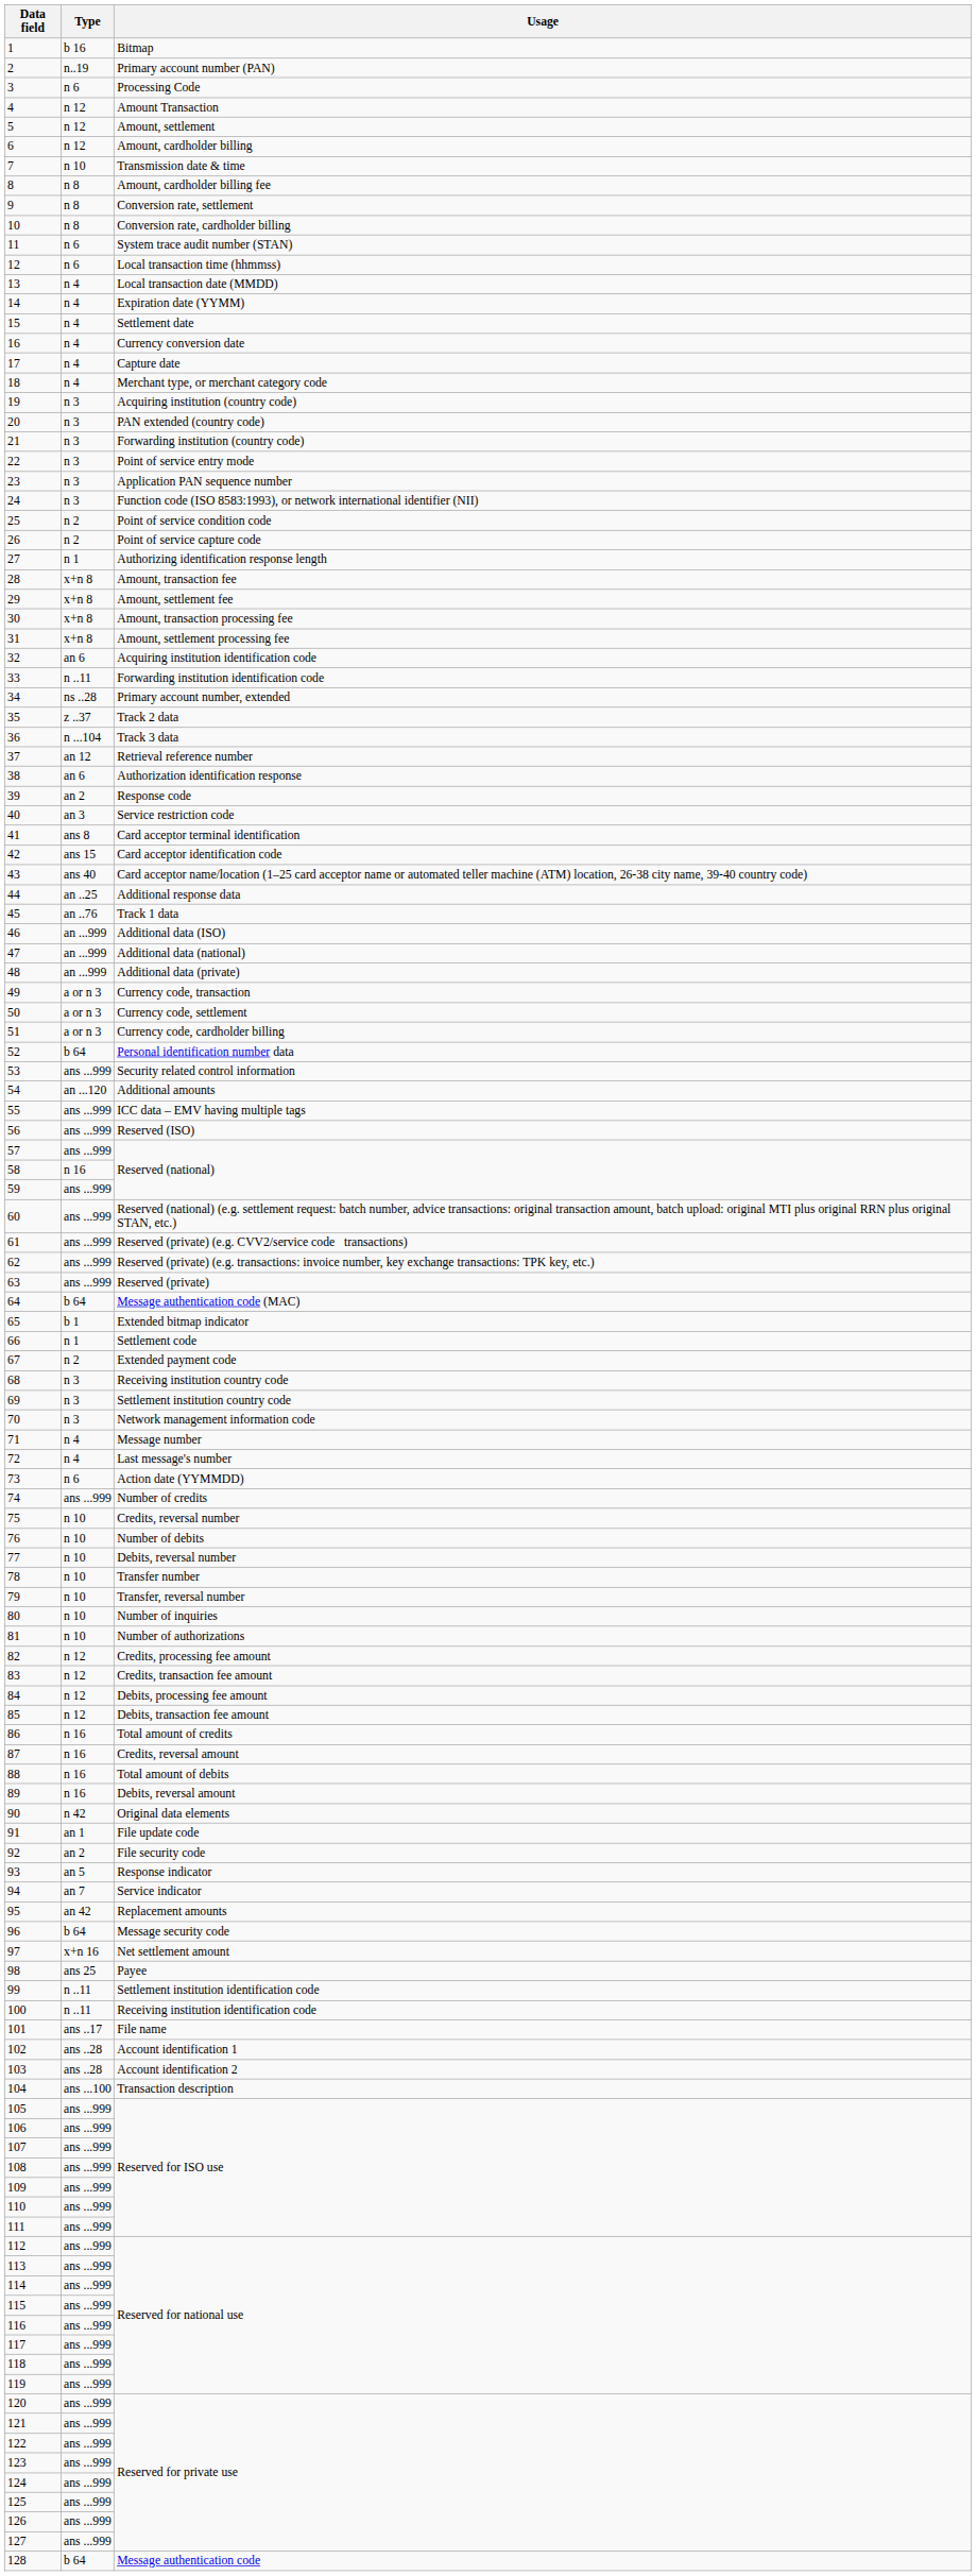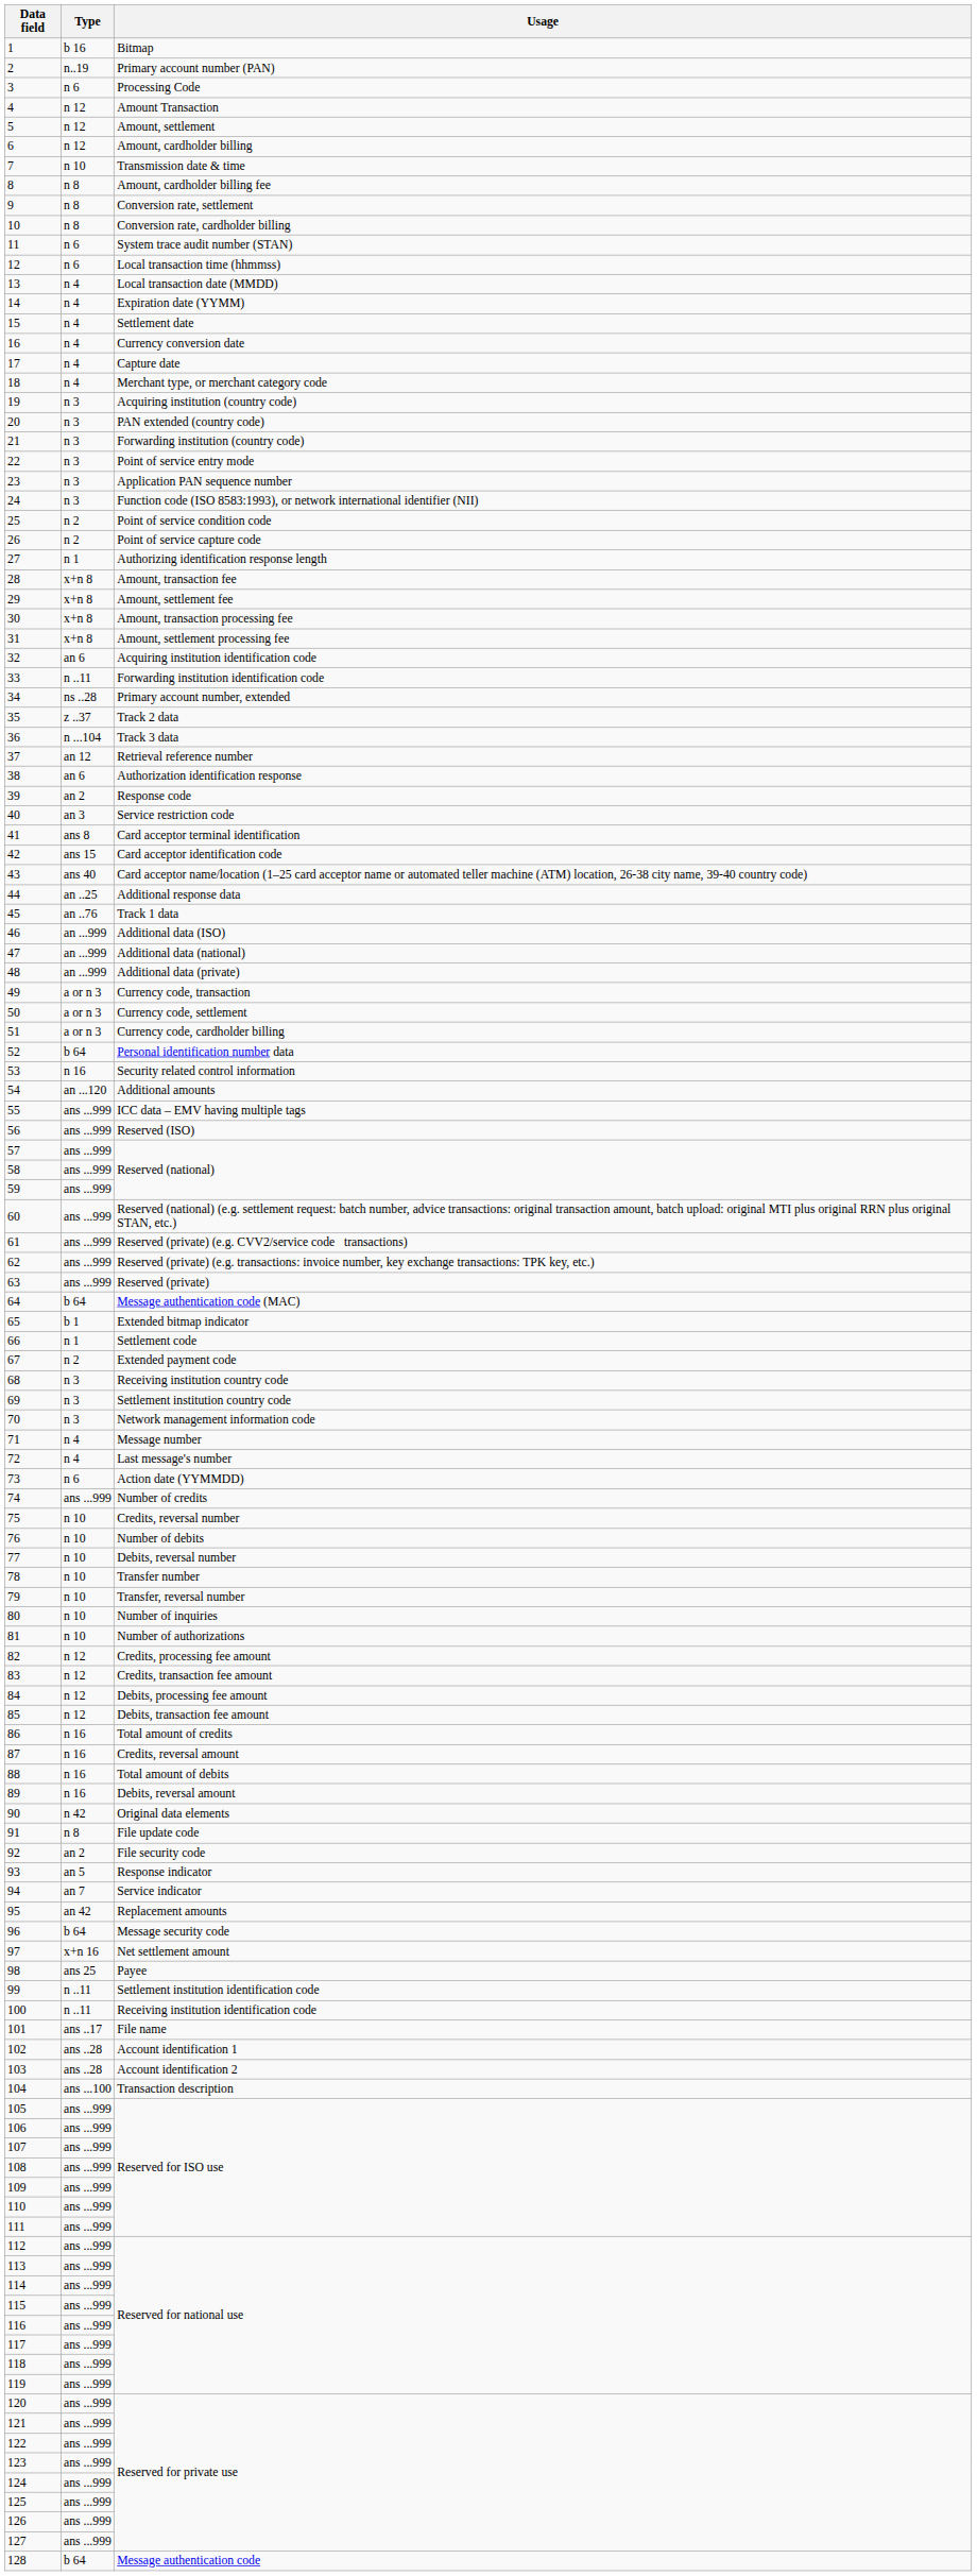53 | Type: ans ...999 -> n 16
58 | Type: n 16 -> ans ...999
91 | Type: an 1 -> n 8
